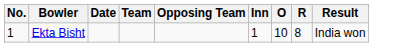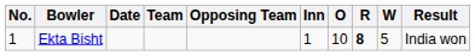+ column: W | 5
Ekta Bisht | R: normal -> bold
